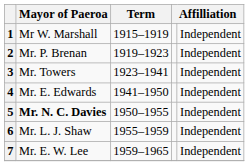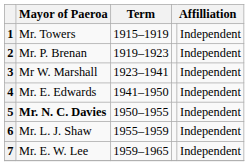1 | Mayor of Paeroa: Mr W. Marshall -> Mr. Towers
3 | Mayor of Paeroa: Mr. Towers -> Mr W. Marshall
